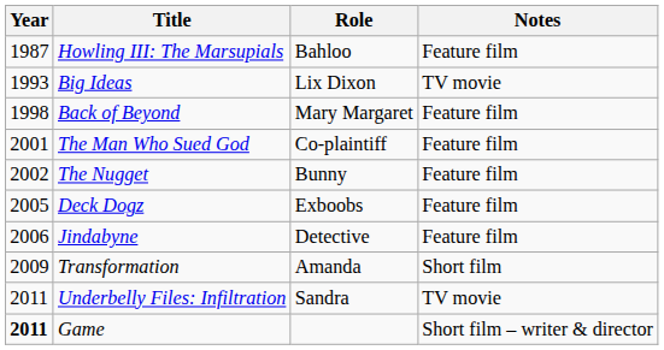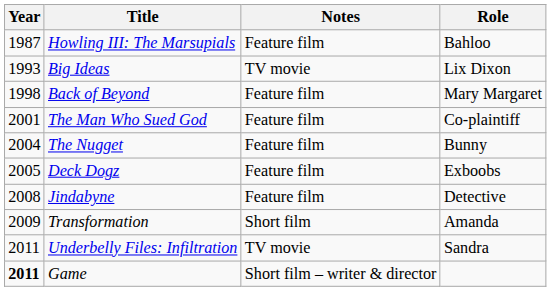columns swapped: Role <-> Notes
The Nugget | Year: 2002 -> 2004
Jindabyne | Year: 2006 -> 2008
